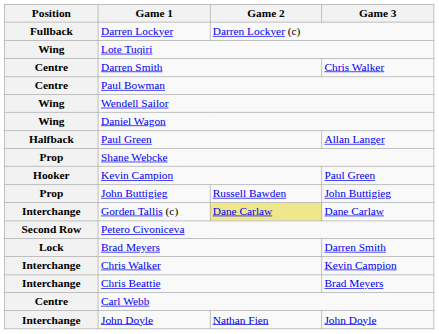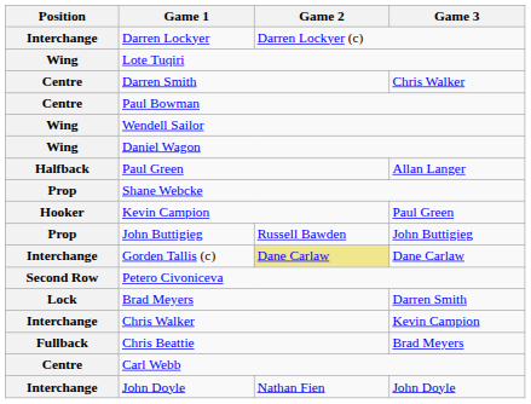Darren Lockyer | Position: Fullback -> Interchange
Chris Beattie | Position: Interchange -> Fullback
